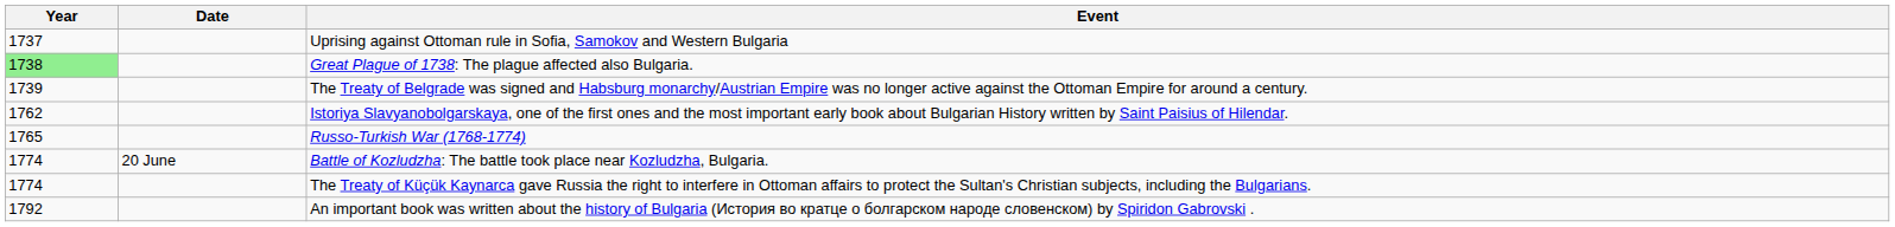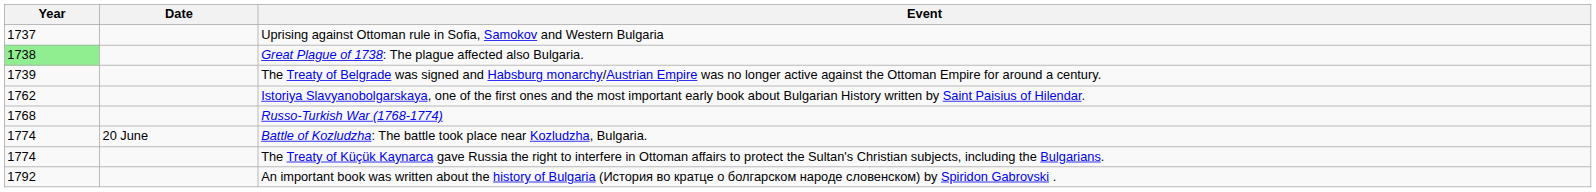Russo-Turkish War (1768-1774) | Year: 1765 -> 1768
